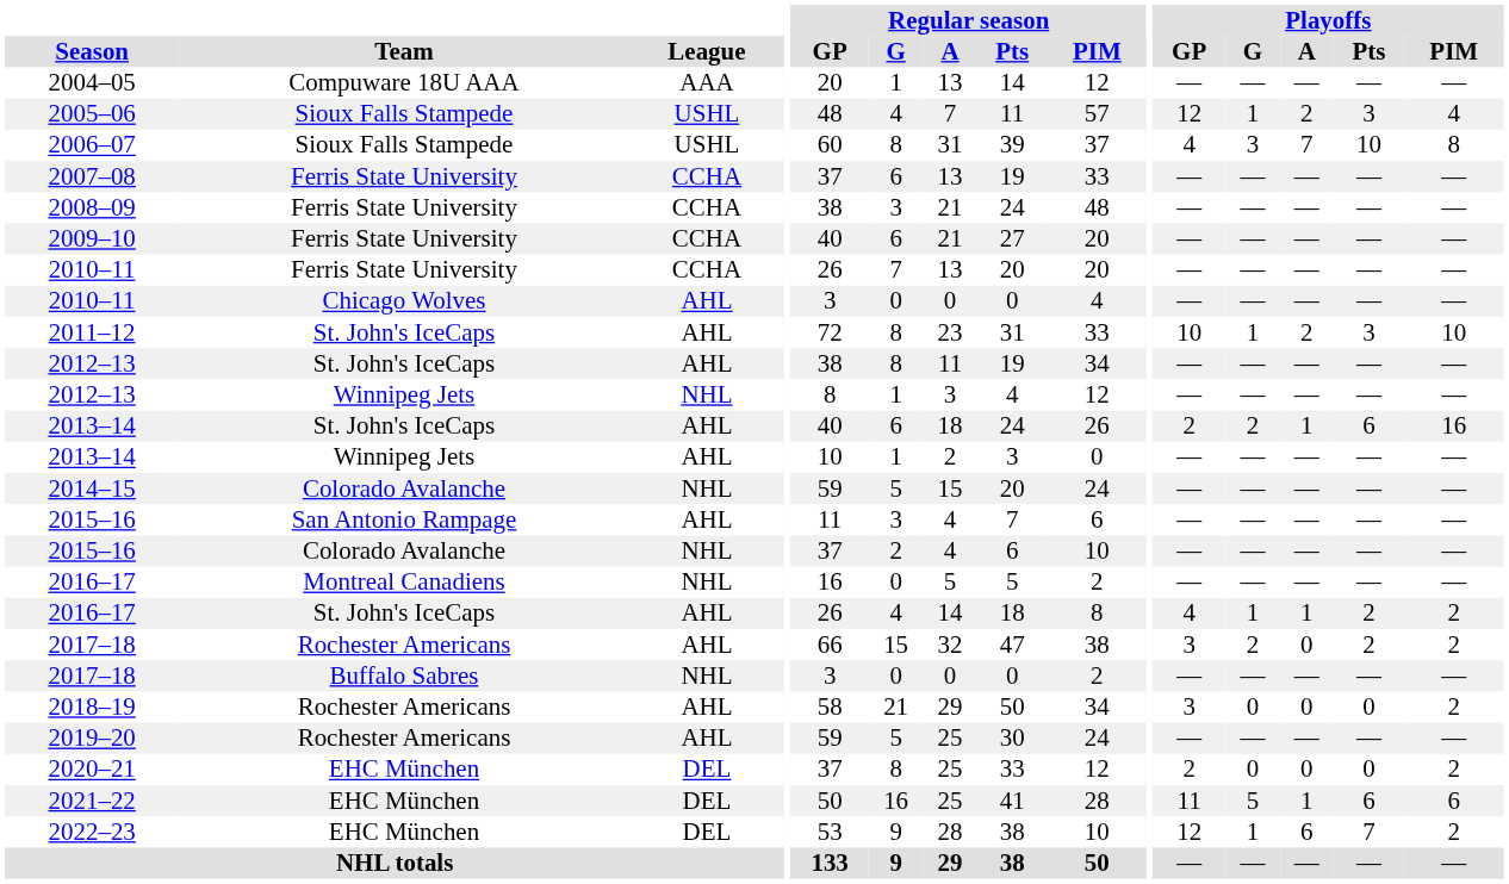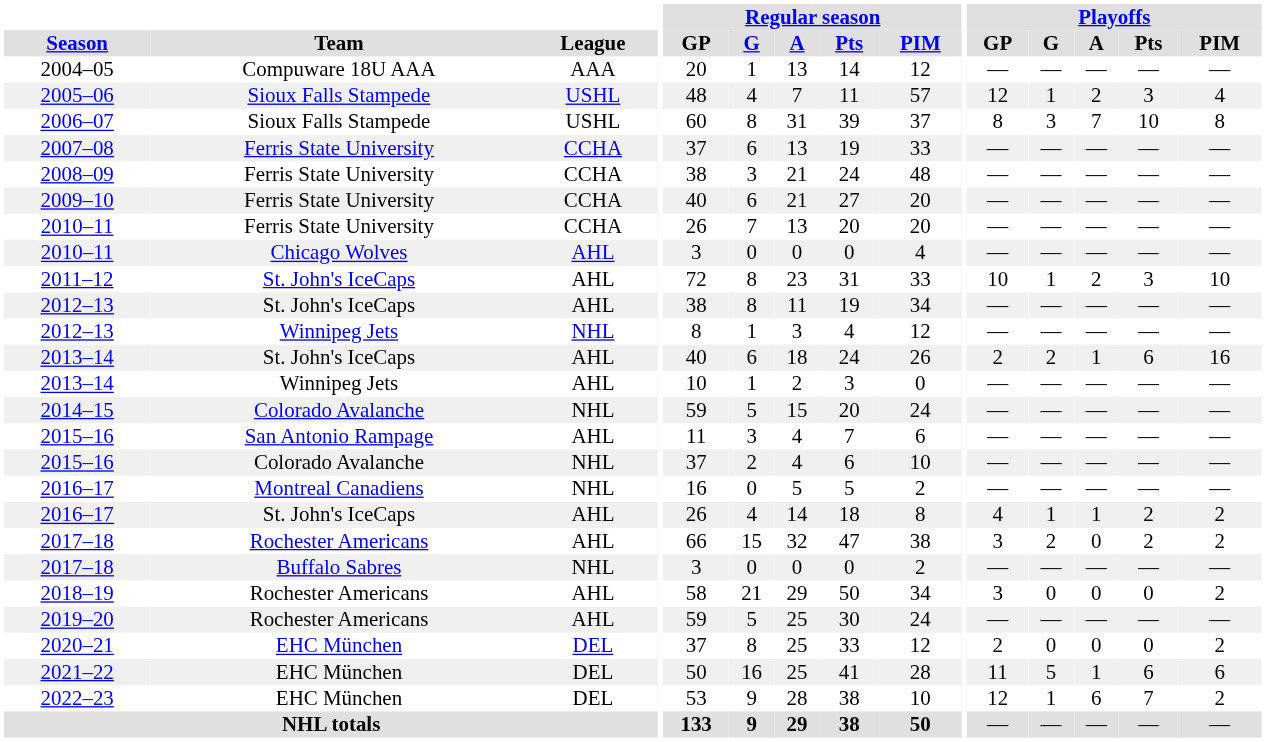2006–07 | Playoffs / GP: 4 -> 8
